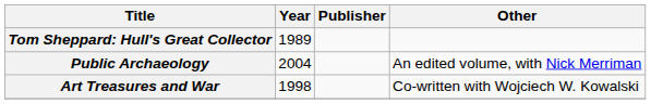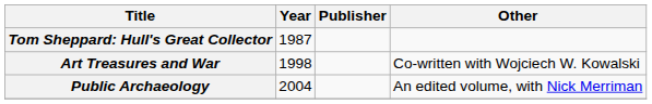Tom Sheppard: Hull's Great Collector | Year: 1989 -> 1987
rows swapped: Art Treasures and War <-> Public Archaeology
